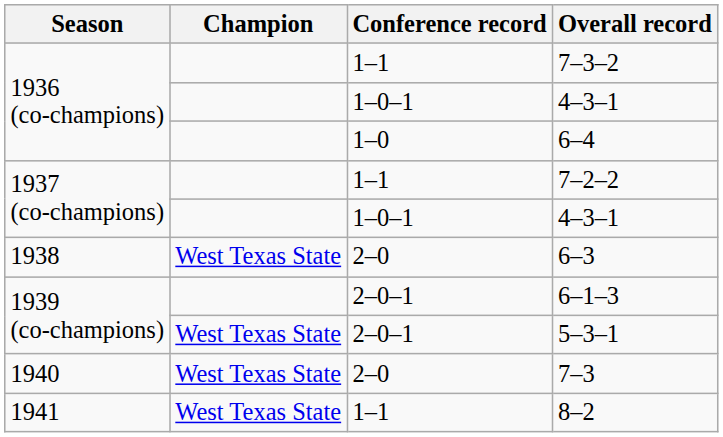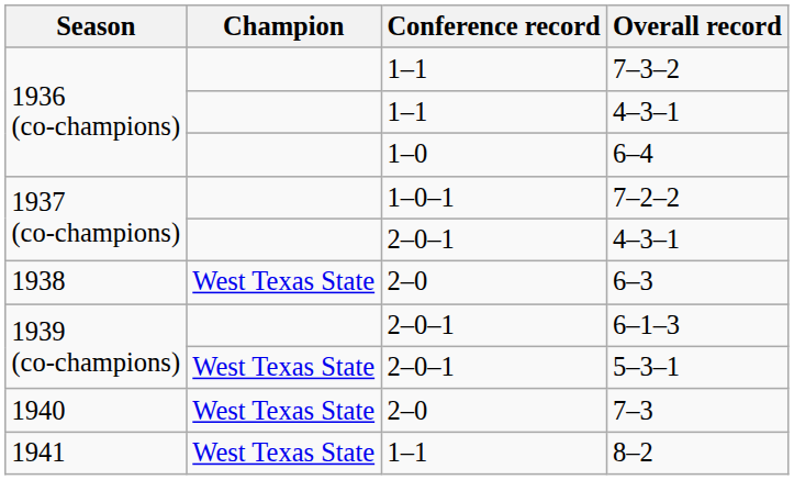1936 (co-champions) / 4–3–1 | Conference record: 1–0–1 -> 1–1
7–2–2 | Conference record: 1–1 -> 1–0–1
1937 (co-champions) / 4–3–1 | Conference record: 1–0–1 -> 2–0–1
